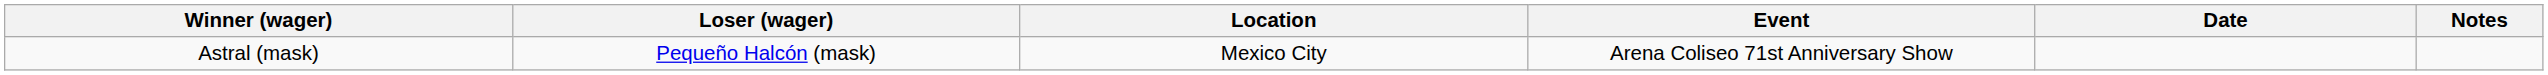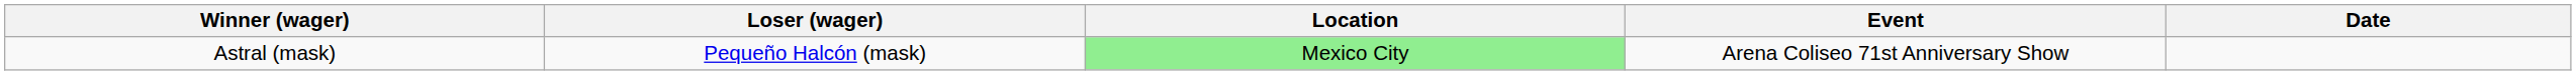- column: Notes
Astral (mask) | Location: no background -> lightgreen background
